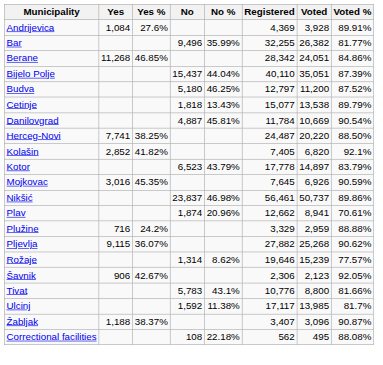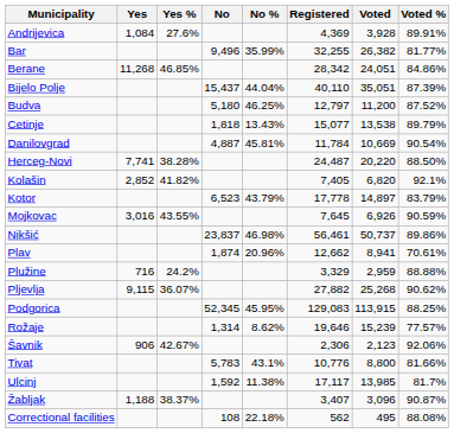Herceg-Novi | Yes %: 38.25% -> 38.28%
Mojkovac | Yes %: 45.35% -> 43.55%
+ row: Podgorica | 52,345 | 45.95% | 129,083 | 113,915 | 88.25%
Šavnik | Voted %: 92.05% -> 92.06%
